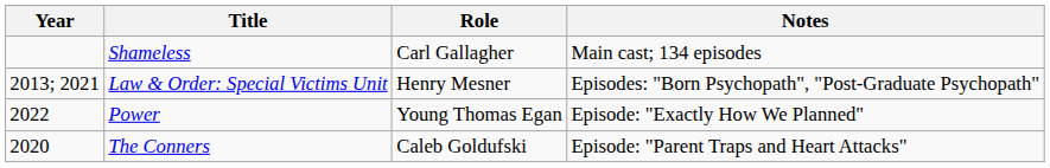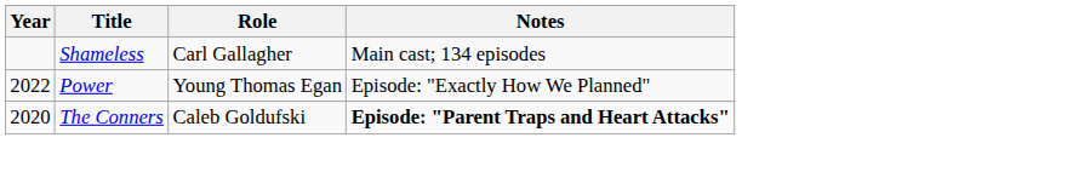- row: 2013; 2021 | Law & Order: Special Victims Unit | Henry Mesner | Episodes: "Born Psychopath", "Post-Graduate Psychopath"
The Conners | Notes: normal -> bold
